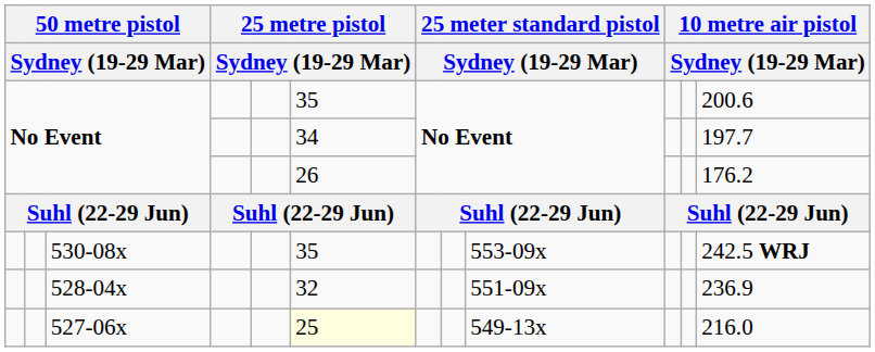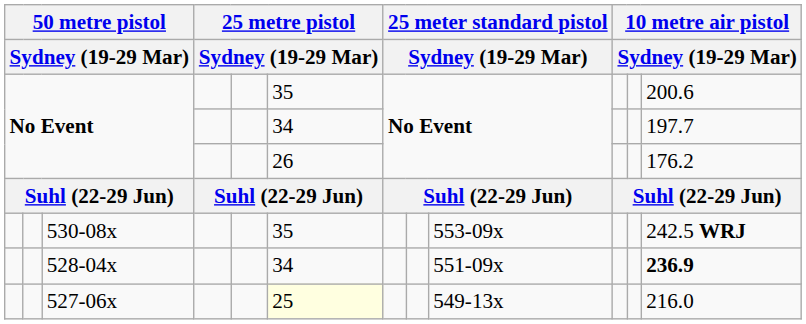528-04x | column 6: 32 -> 34
528-04x | column 12: normal -> bold
